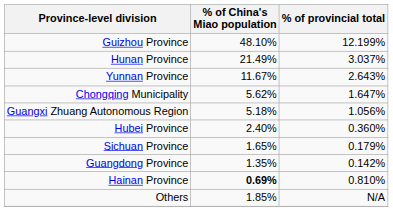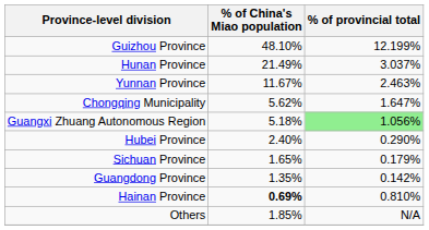Yunnan Province | % of provincial total: 2.643% -> 2.463%
Guangxi Zhuang Autonomous Region | % of provincial total: no background -> lightgreen background
Hubei Province | % of provincial total: 0.360% -> 0.290%
